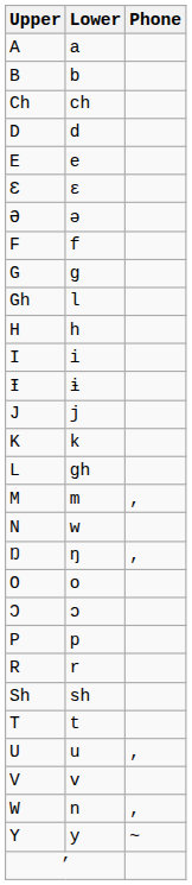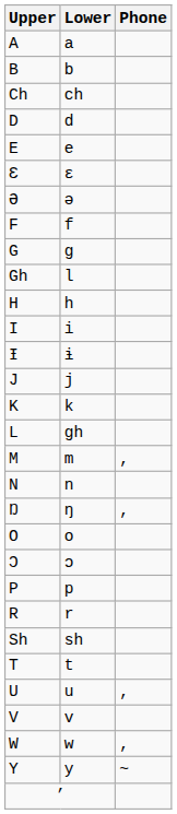N | Lower: w -> n
W | Lower: n -> w
